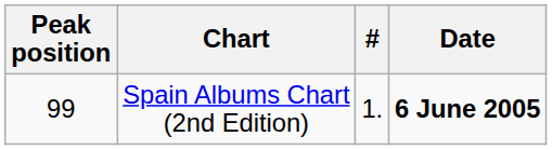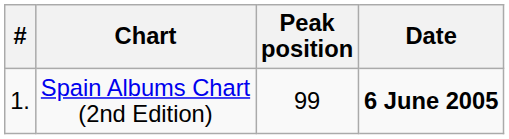columns swapped: # <-> Peak position
